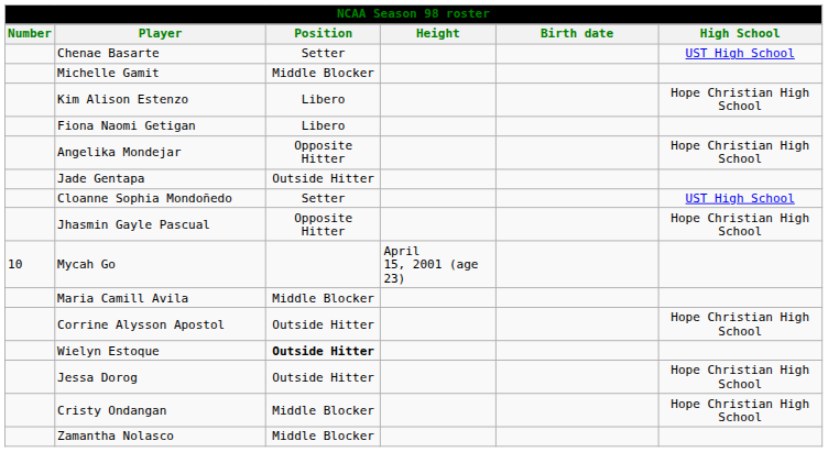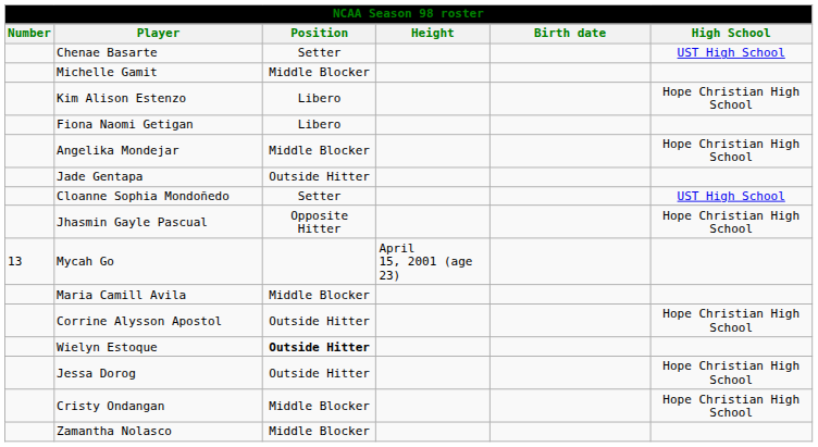Angelika Mondejar | Position: Opposite Hitter -> Middle Blocker
Mycah Go | Number: 10 -> 13
